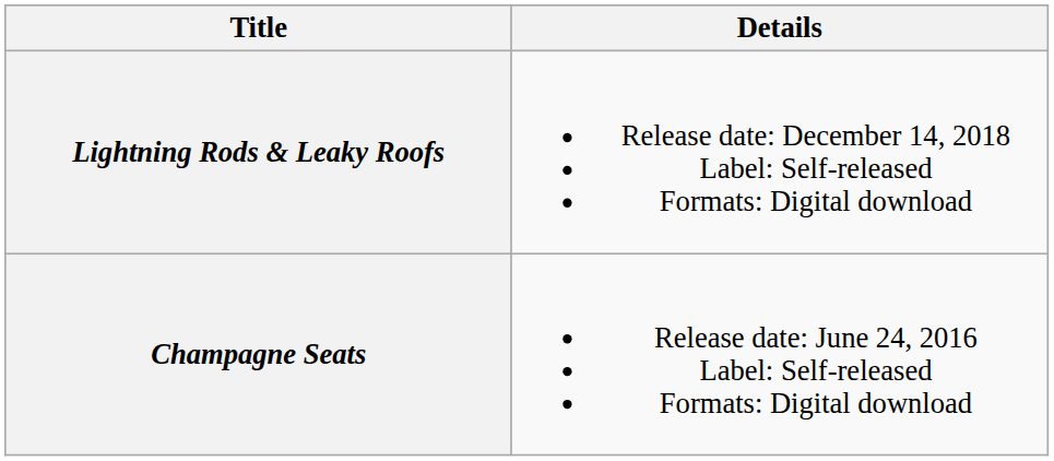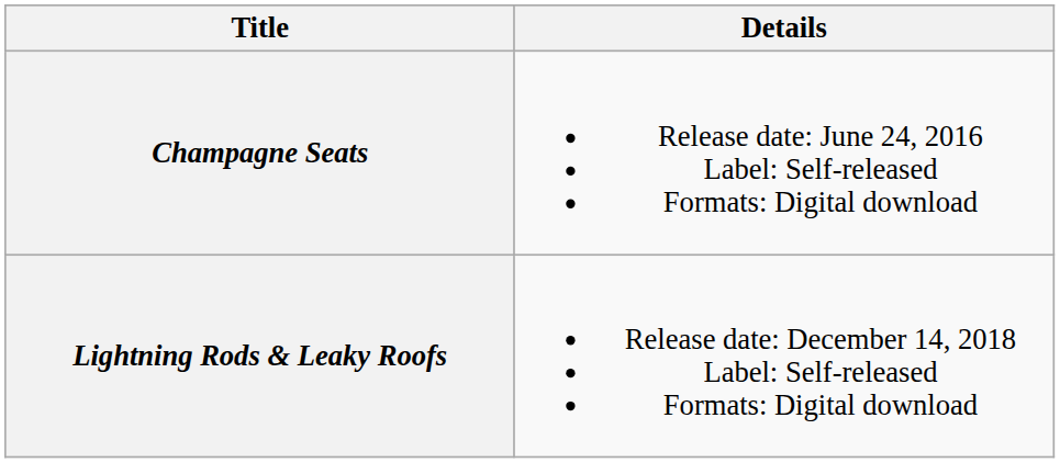rows swapped: Champagne Seats <-> Lightning Rods & Leaky Roofs
